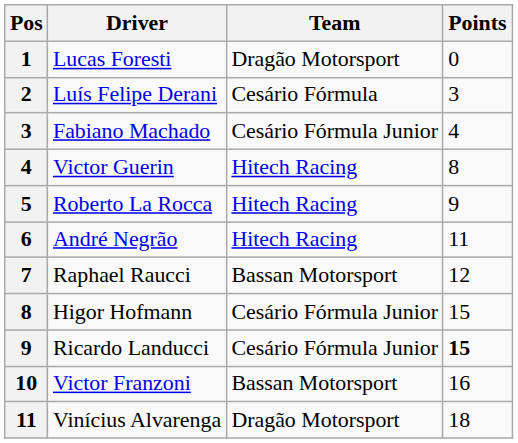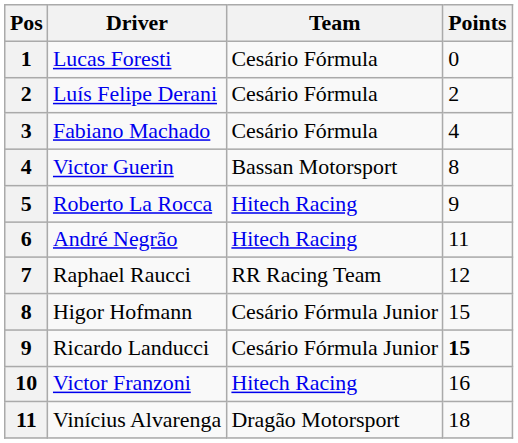Lucas Foresti | Team: Dragão Motorsport -> Cesário Fórmula
Luís Felipe Derani | Points: 3 -> 2
Fabiano Machado | Team: Cesário Fórmula Junior -> Cesário Fórmula
Victor Guerin | Team: Hitech Racing -> Bassan Motorsport
Raphael Raucci | Team: Bassan Motorsport -> RR Racing Team
Victor Franzoni | Team: Bassan Motorsport -> Hitech Racing
